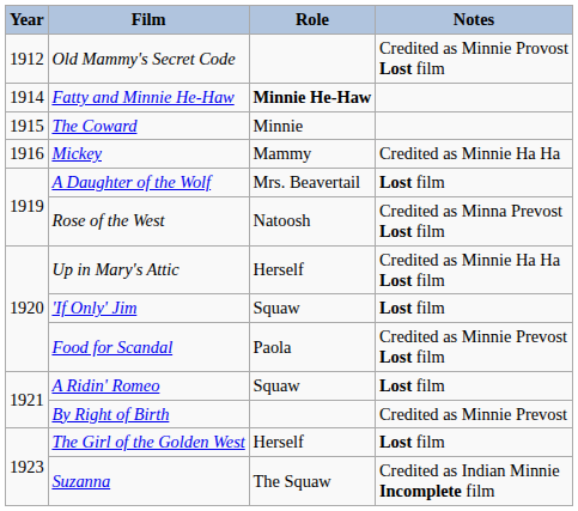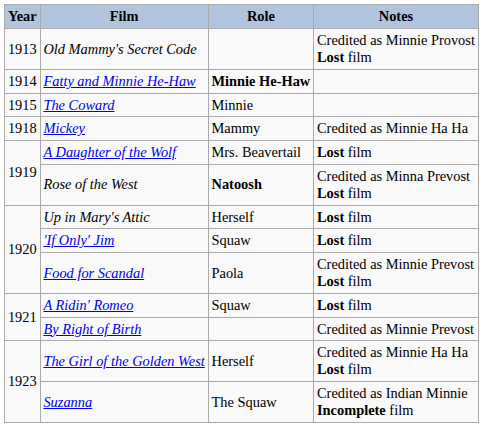Old Mammy's Secret Code | Year: 1912 -> 1913
Mickey | Year: 1916 -> 1918
Rose of the West | Role: normal -> bold
Up in Mary's Attic | Notes: Credited as Minnie Ha Ha Lost film -> Lost film
The Girl of the Golden West | Notes: Lost film -> Credited as Minnie Ha Ha Lost film
